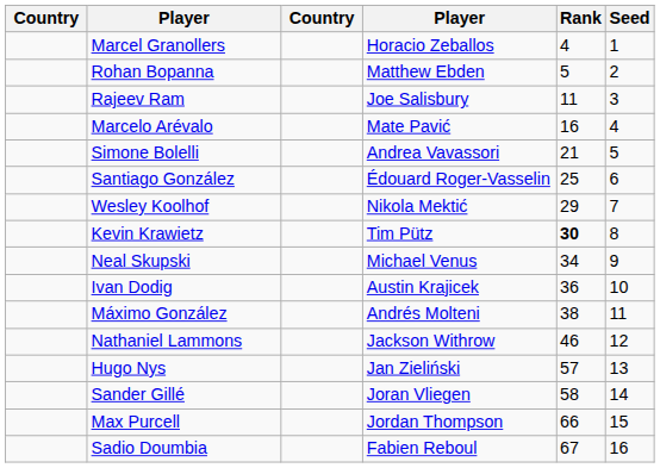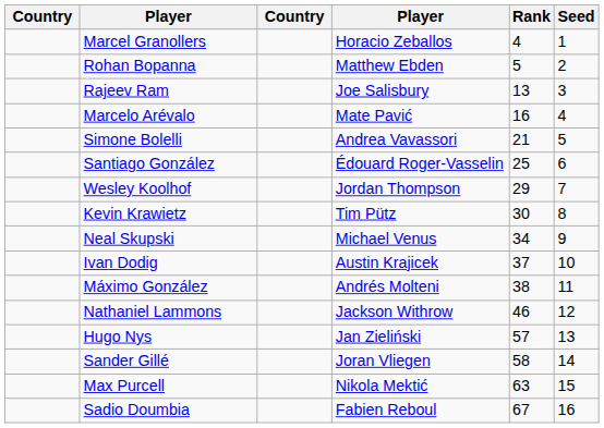Rajeev Ram | Rank: 11 -> 13
Wesley Koolhof | column 4: Nikola Mektić -> Jordan Thompson
Kevin Krawietz | Rank: bold -> normal
Ivan Dodig | Rank: 36 -> 37
Max Purcell | column 4: Jordan Thompson -> Nikola Mektić
Max Purcell | Rank: 66 -> 63
